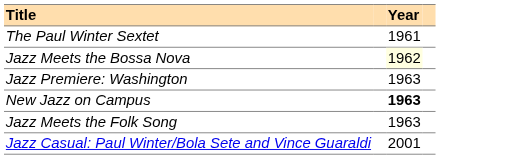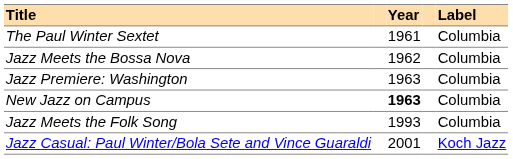+ column: Label | Columbia | Columbia | Columbia | Columbia | Columbia | Koch Jazz
Jazz Meets the Bossa Nova | Year: lightyellow background -> no background
Jazz Meets the Folk Song | Year: 1963 -> 1993
